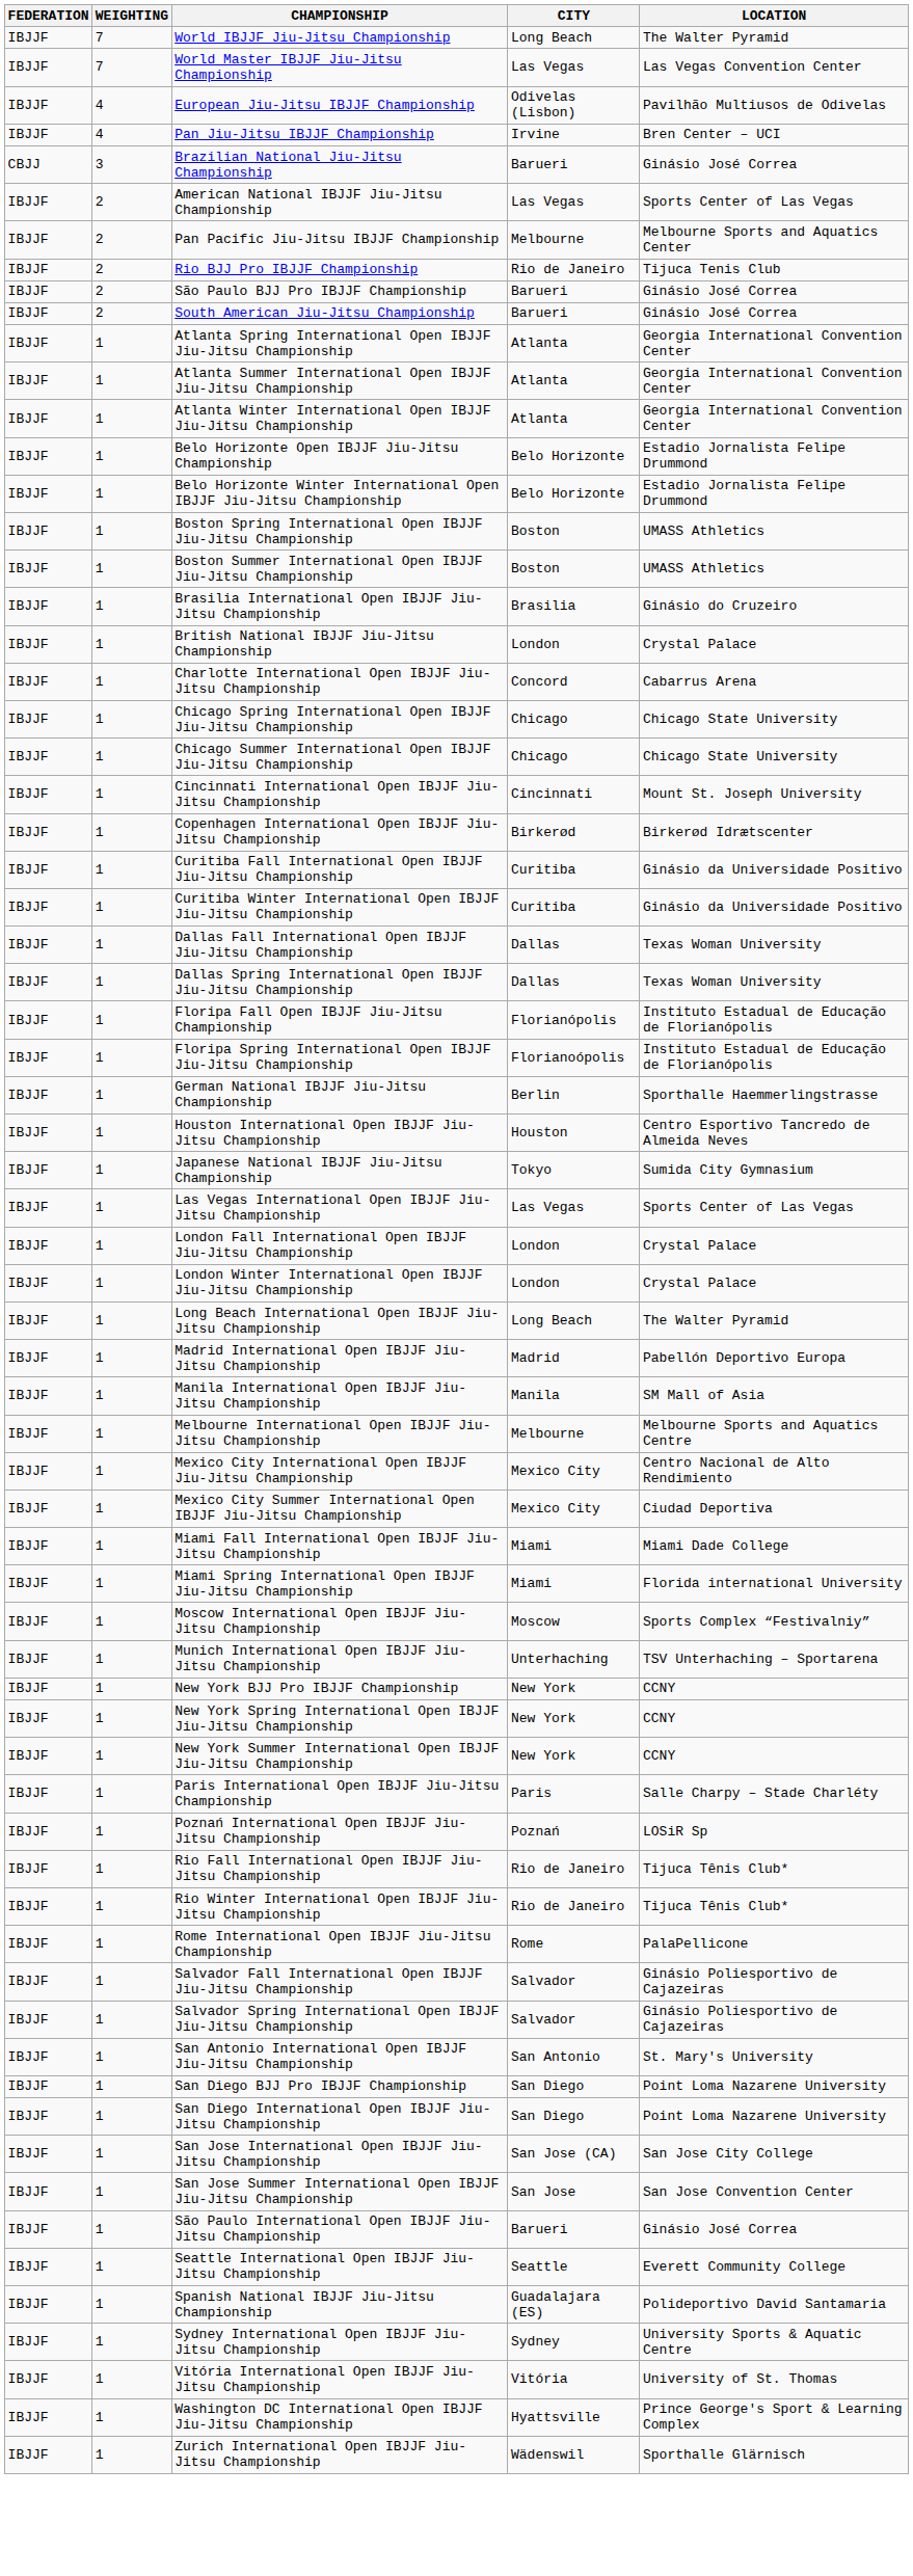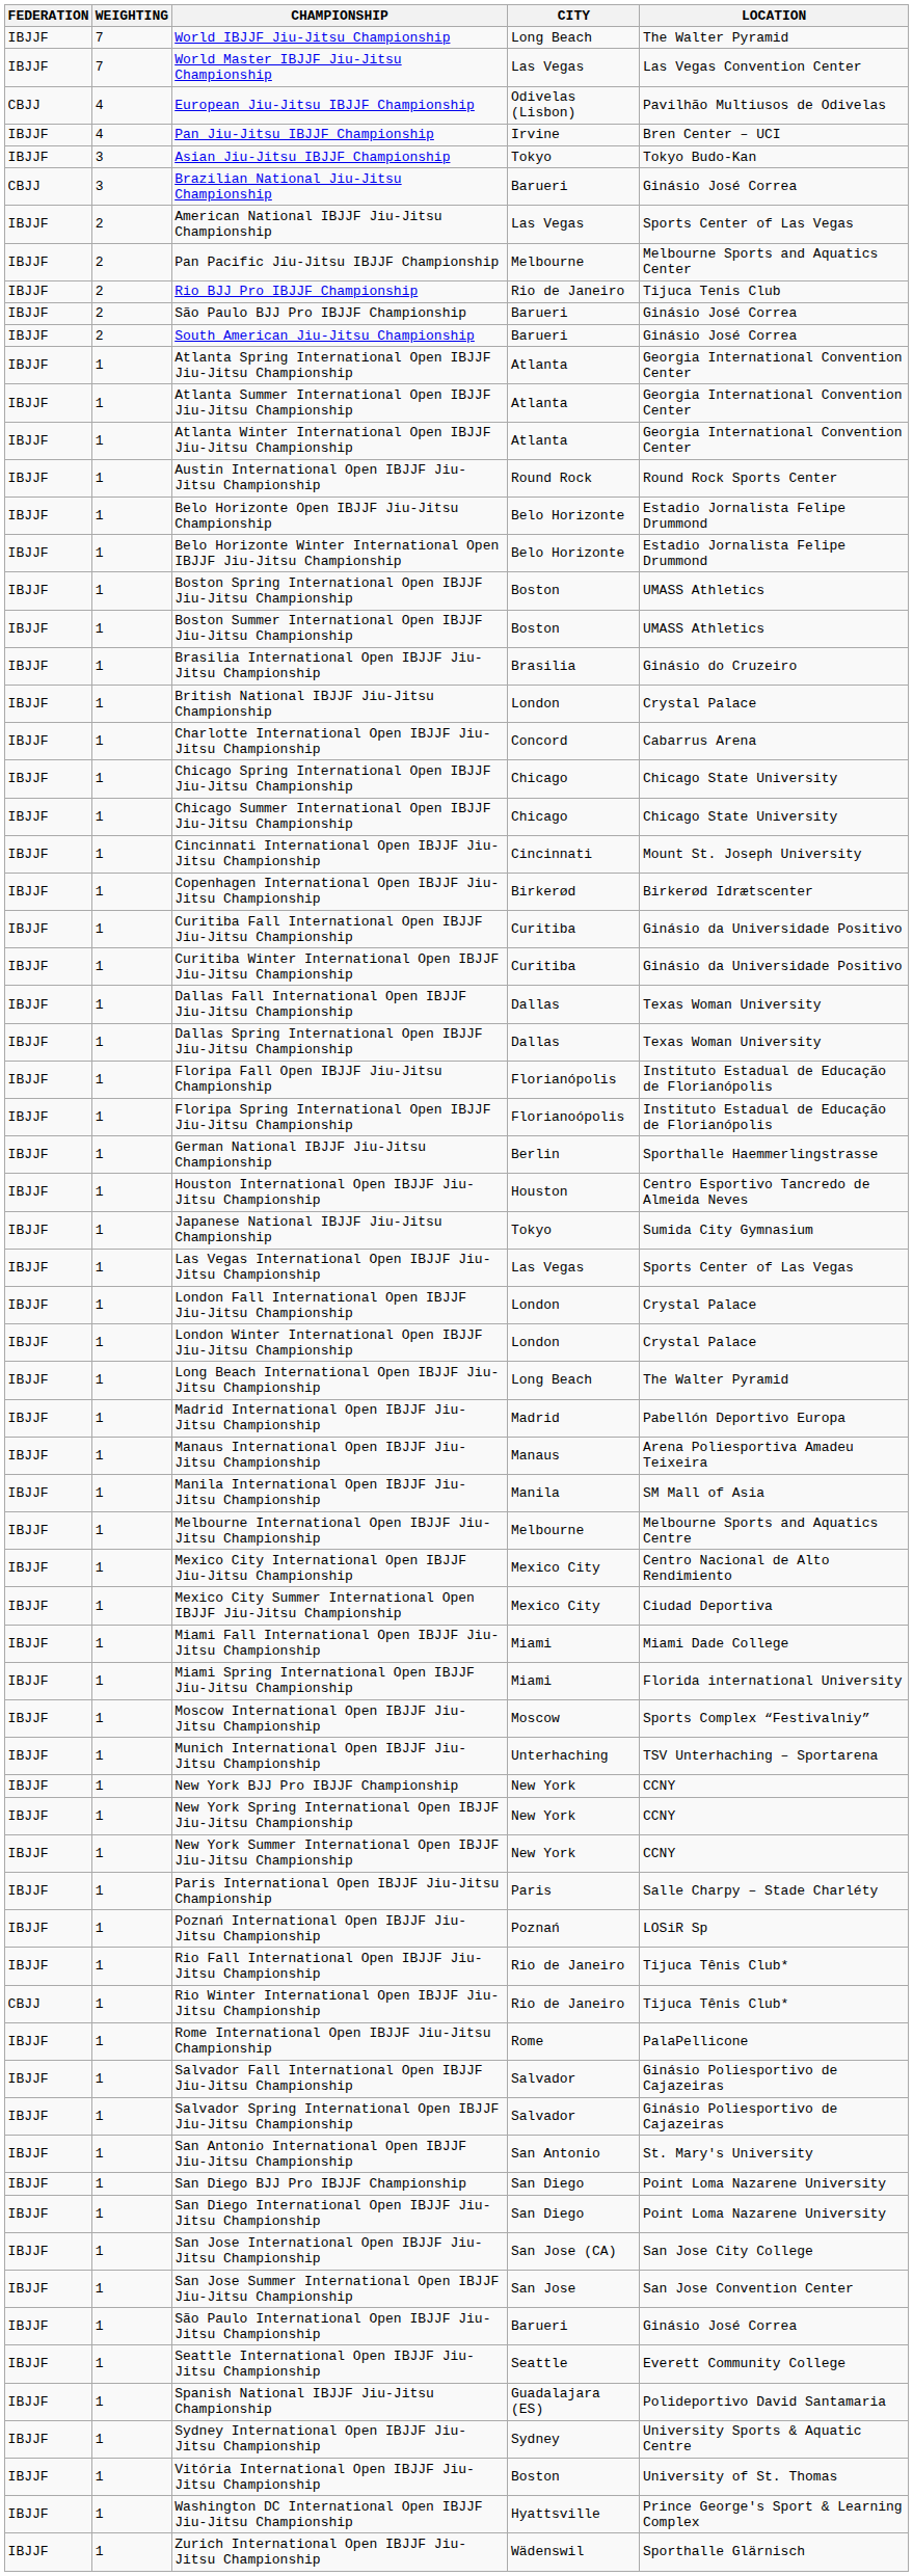European Jiu-Jitsu IBJJF Championship | FEDERATION: IBJJF -> CBJJ
+ row: IBJJF | 3 | Asian Jiu-Jitsu IBJJF Championship | Tokyo | Tokyo Budo-Kan
+ row: IBJJF | 1 | Austin International Open IBJJF Jiu-Jitsu Championship | Round Rock | Round Rock Sports Center
+ row: IBJJF | 1 | Manaus International Open IBJJF Jiu-Jitsu Championship | Manaus | Arena Poliesportiva Amadeu Teixeira
Rio Winter International Open IBJJF Jiu-Jitsu Championship | FEDERATION: IBJJF -> CBJJ
Vitória International Open IBJJF Jiu-Jitsu Championship | CITY: Vitória -> Boston
